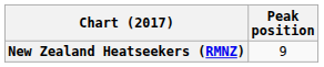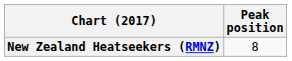New Zealand Heatseekers (RMNZ) | Peak position: 9 -> 8
